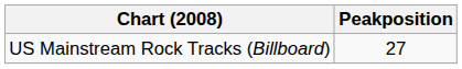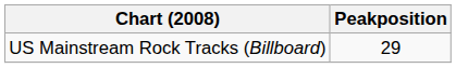US Mainstream Rock Tracks (Billboard) | Peakposition: 27 -> 29
